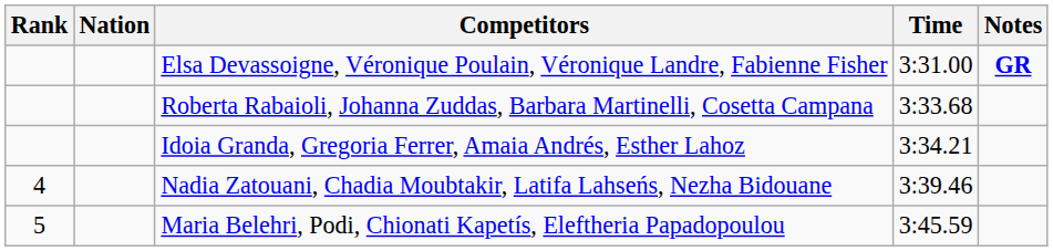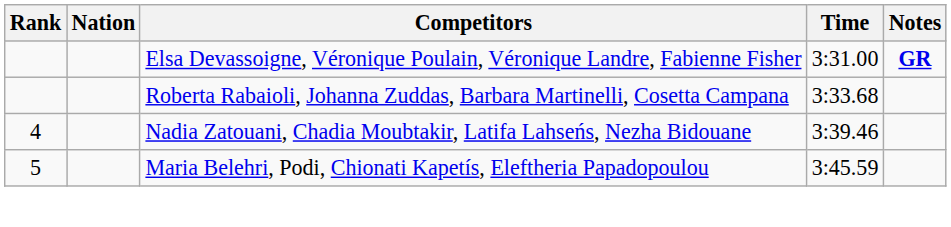- row: Idoia Granda, Gregoria Ferrer, Amaia Andrés, Esther Lahoz | 3:34.21
